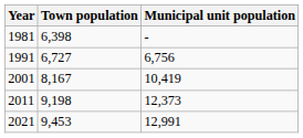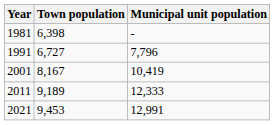1991 | Municipal unit population: 6,756 -> 7,796
2011 | Town population: 9,198 -> 9,189
2011 | Municipal unit population: 12,373 -> 12,333
